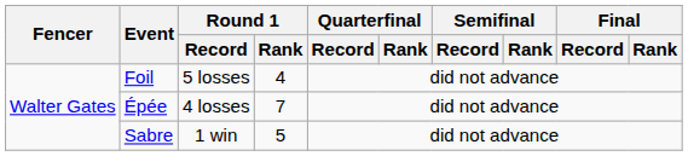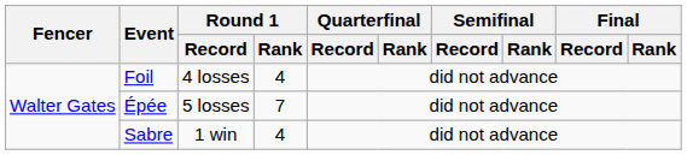Foil | Round 1 / Record: 5 losses -> 4 losses
Épée | Round 1 / Record: 4 losses -> 5 losses
Sabre | Round 1 / Rank: 5 -> 4
